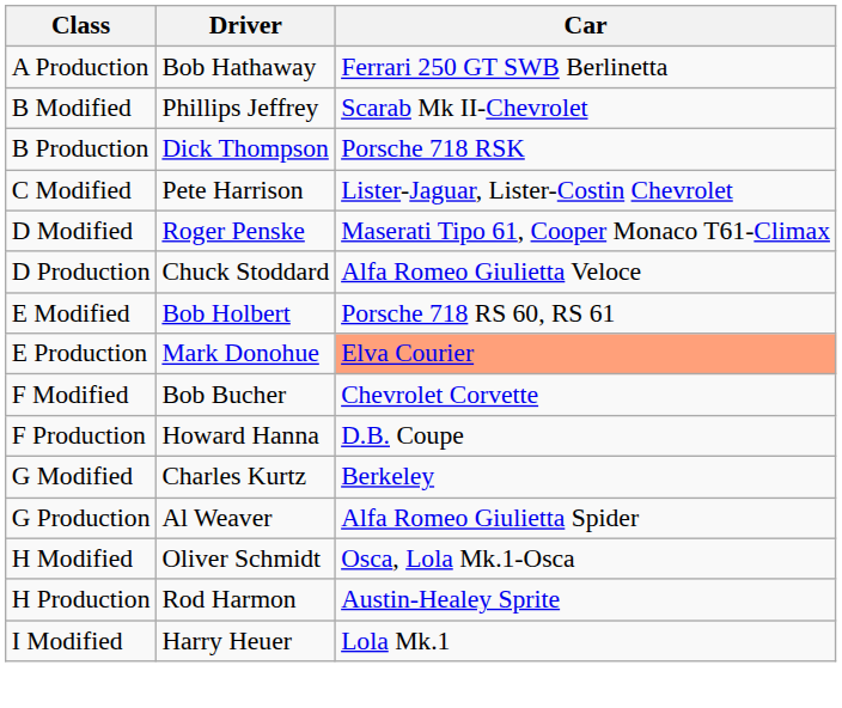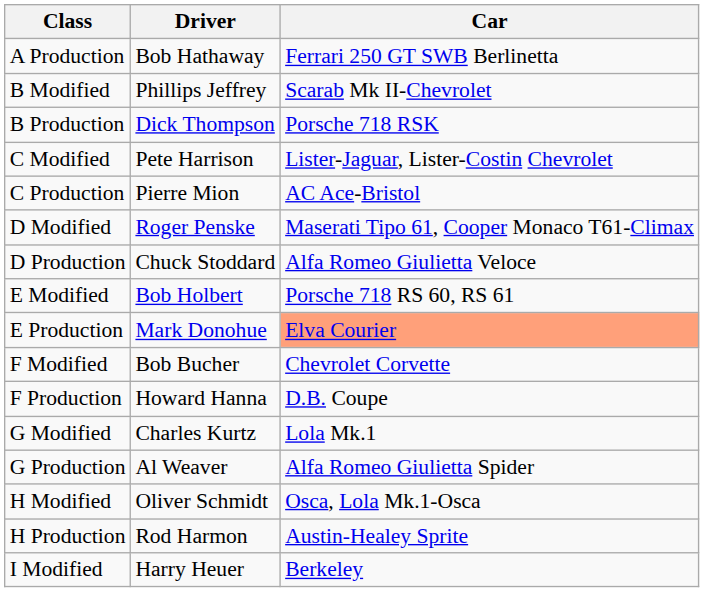+ row: C Production | Pierre Mion | AC Ace-Bristol
G Modified | Car: Berkeley -> Lola Mk.1
I Modified | Car: Lola Mk.1 -> Berkeley
